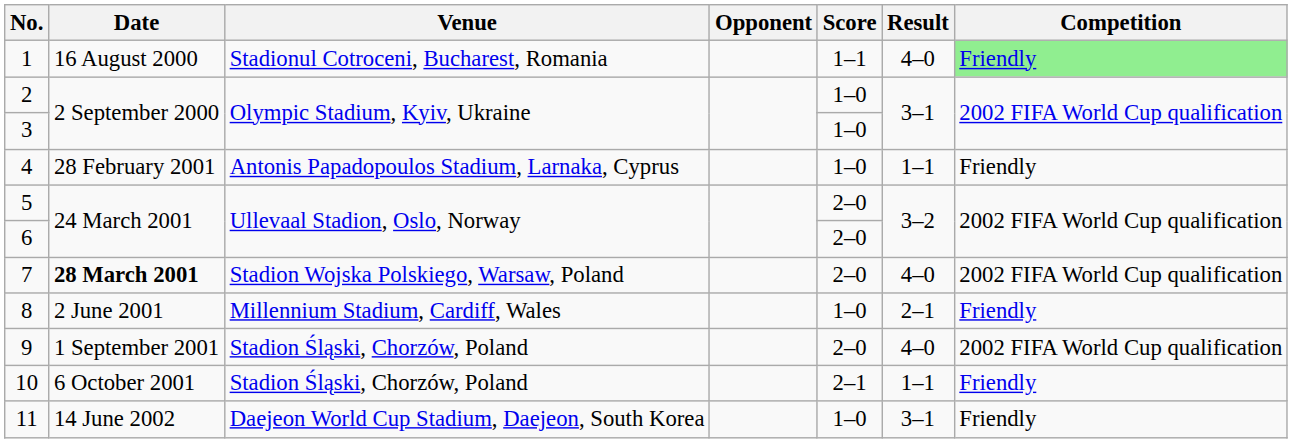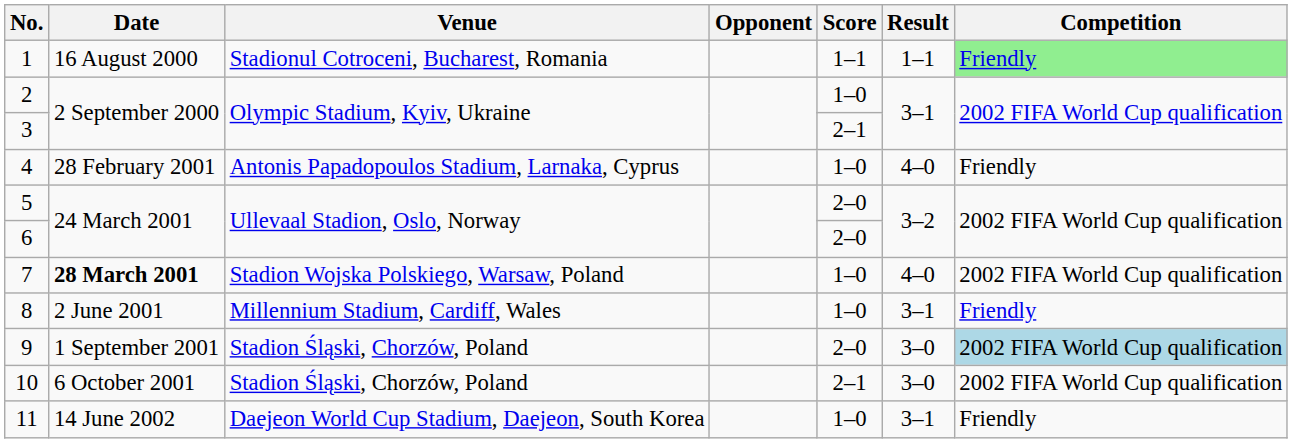1 | Result: 4–0 -> 1–1
3 | Score: 1–0 -> 2–1
4 | Result: 1–1 -> 4–0
7 | Score: 2–0 -> 1–0
8 | Result: 2–1 -> 3–1
9 | Result: 4–0 -> 3–0
9 | Competition: no background -> lightblue background
10 | Result: 1–1 -> 3–0
10 | Competition: Friendly -> 2002 FIFA World Cup qualification
